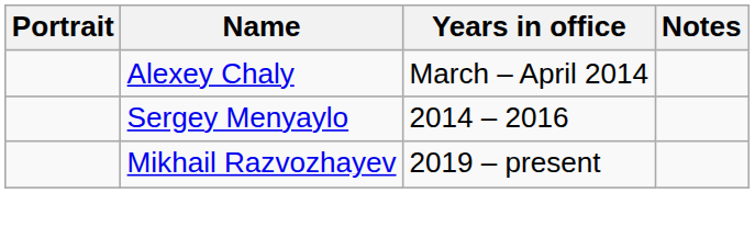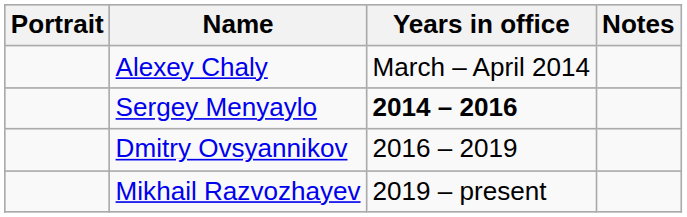Sergey Menyaylo | Years in office: normal -> bold
+ row: Dmitry Ovsyannikov | 2016 – 2019
